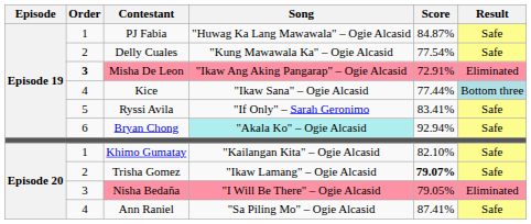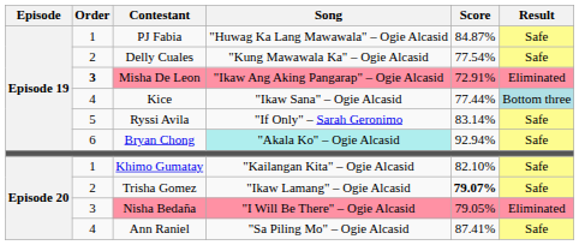Ryssi Avila | Score: 83.41% -> 83.14%
